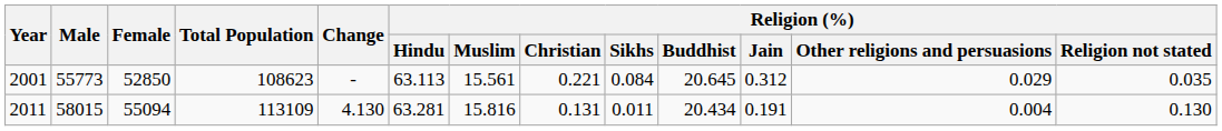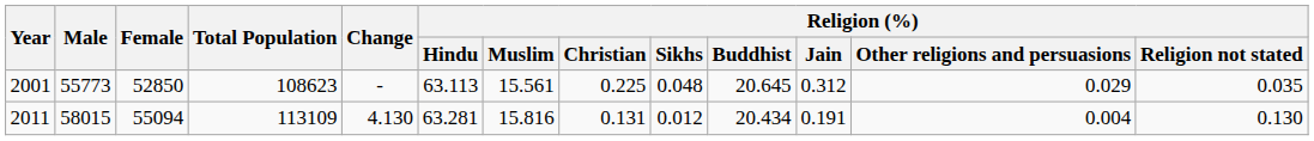2001 | Religion (%) / Christian: 0.221 -> 0.225
2001 | Religion (%) / Sikhs: 0.084 -> 0.048
2011 | Religion (%) / Sikhs: 0.011 -> 0.012
